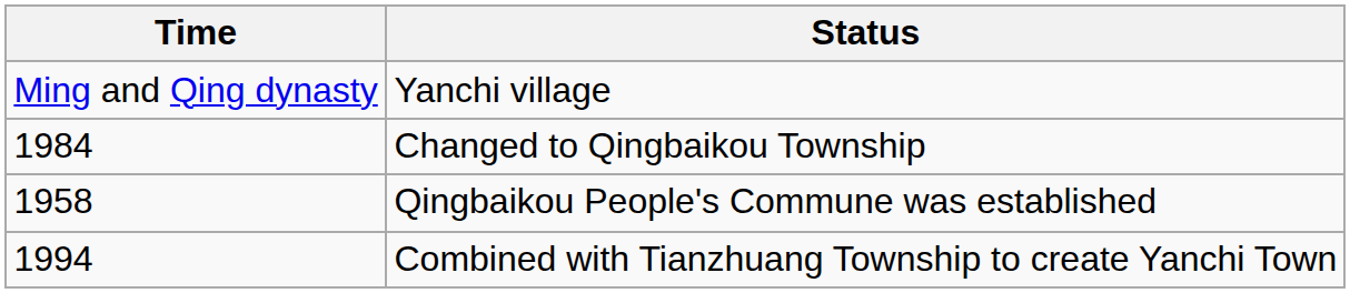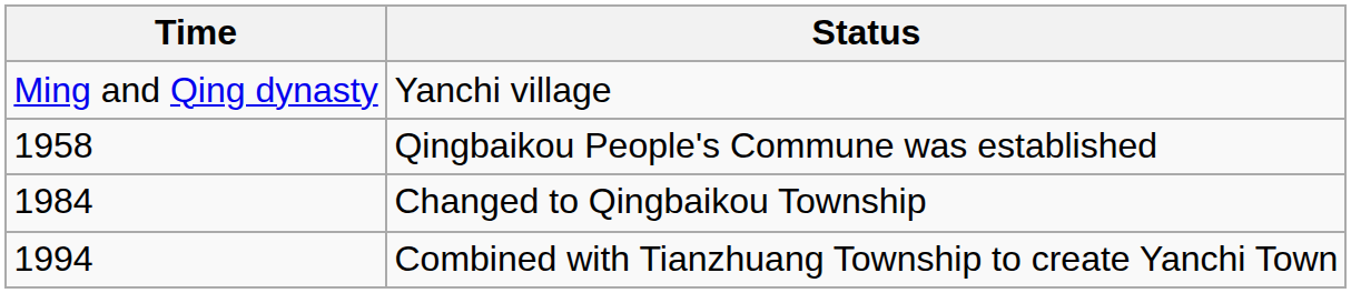rows swapped: Qingbaikou People's Commune was established <-> Changed to Qingbaikou Township
